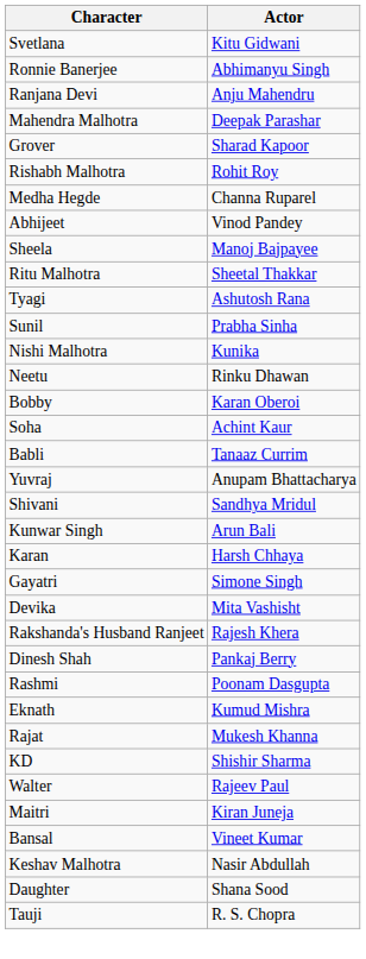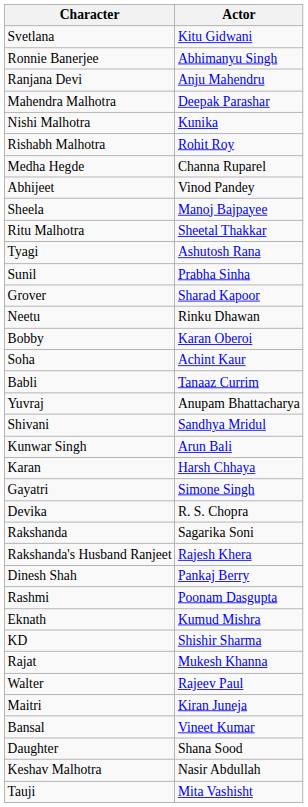rows swapped: Nishi Malhotra <-> Grover
Devika | Actor: Mita Vashisht -> R. S. Chopra
+ row: Rakshanda | Sagarika Soni
rows swapped: Rajat <-> KD
rows swapped: Daughter <-> Keshav Malhotra
Tauji | Actor: R. S. Chopra -> Mita Vashisht
